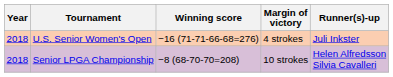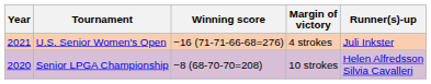U.S. Senior Women's Open | Year: 2018 -> 2021
Senior LPGA Championship | Year: 2018 -> 2020
